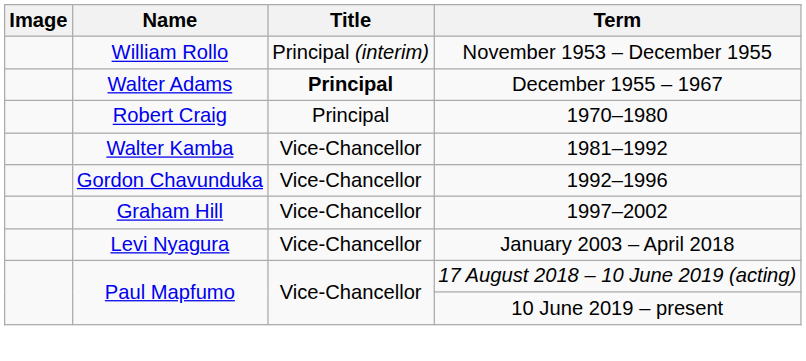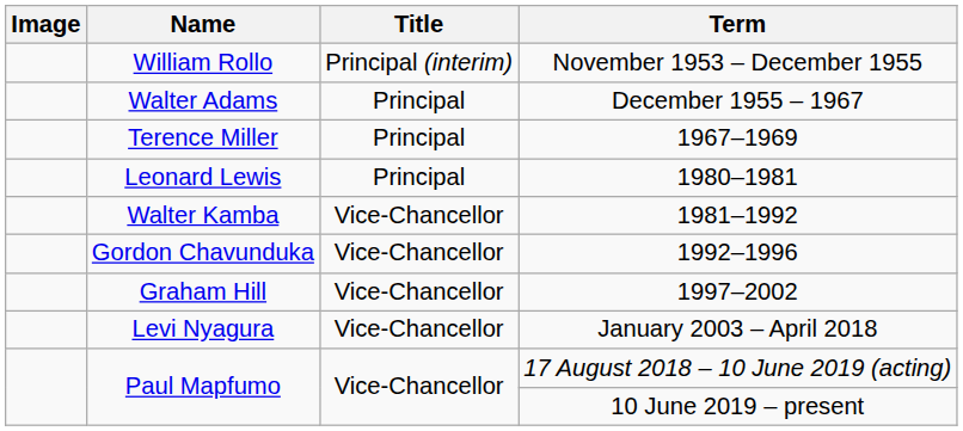Walter Adams | Title: bold -> normal
+ row: Terence Miller | Principal | 1967–1969
- row: Robert Craig | Principal | 1970–1980
+ row: Leonard Lewis | Principal | 1980–1981
